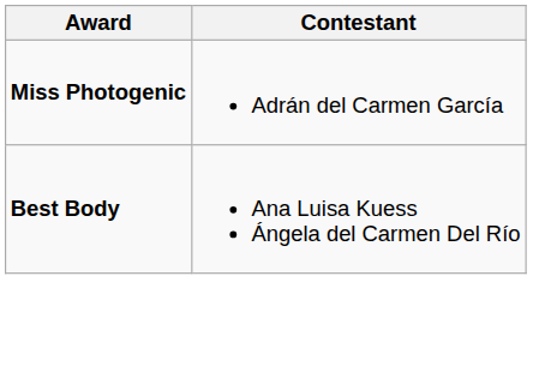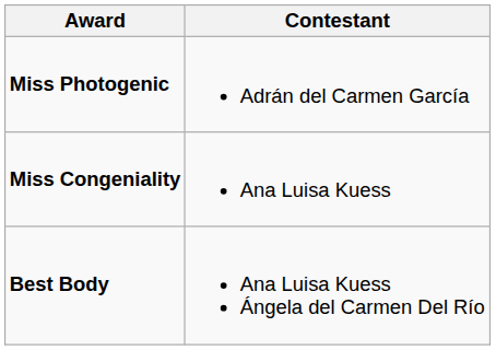+ row: Miss Congeniality | Ana Luisa Kuess
